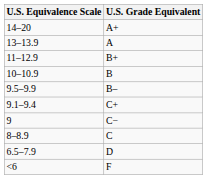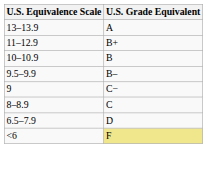- row: 14–20 | A+
- row: 9.1–9.4 | C+
<6 | U.S. Grade Equivalent: no background -> khaki background
